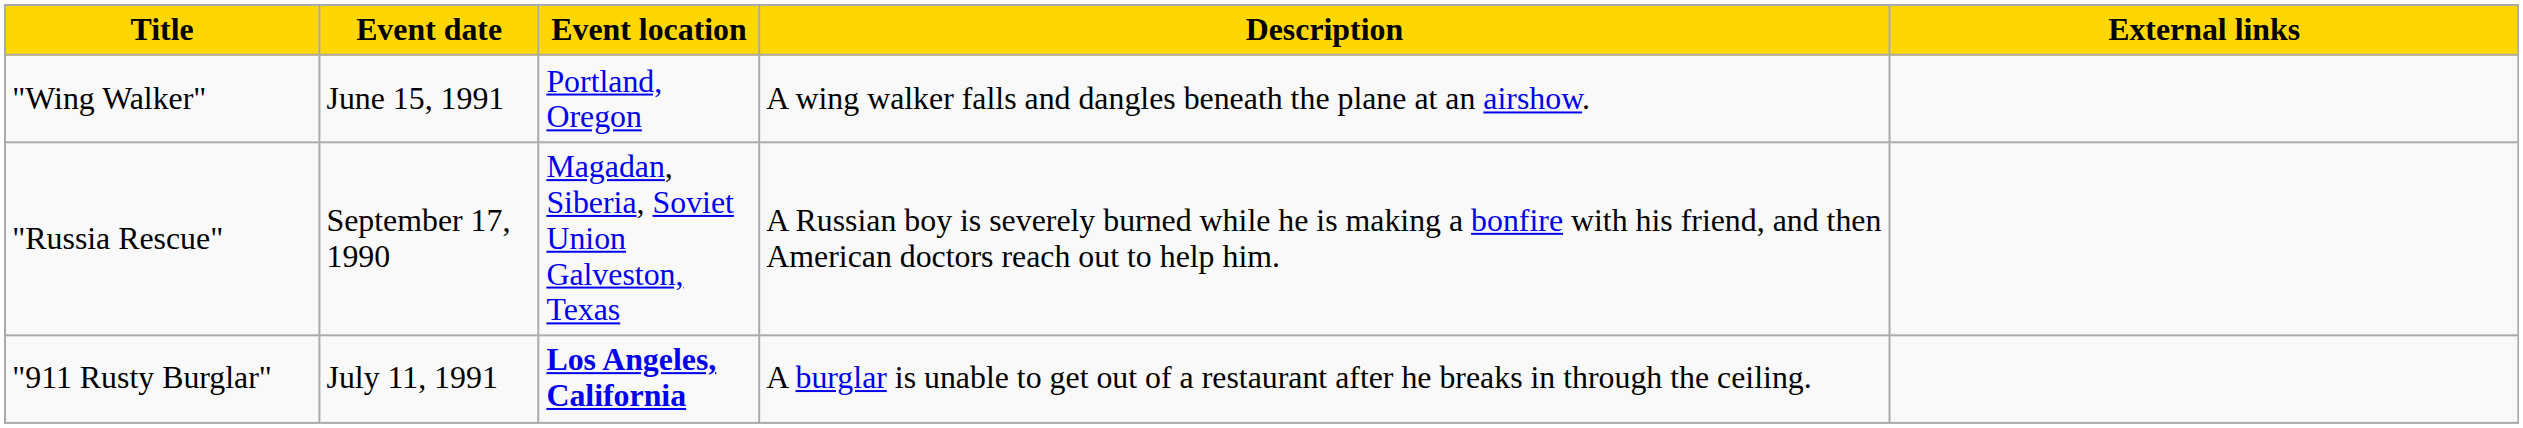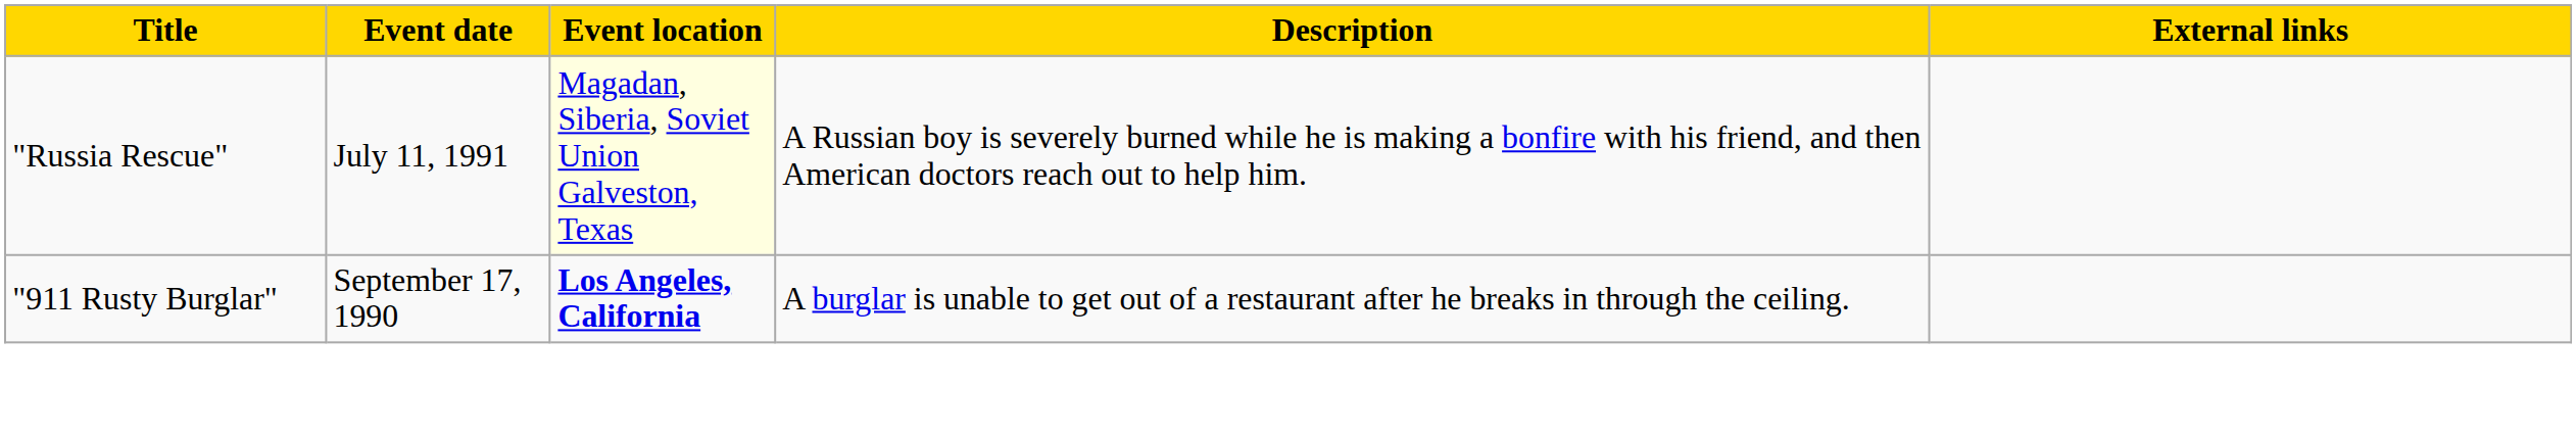- row: "Wing Walker" | June 15, 1991 | Portland, Oregon | A wing walker falls and dangles beneath the plane at an airshow.
"Russia Rescue" | Event date: September 17, 1990 -> July 11, 1991
"Russia Rescue" | Event location: no background -> lightyellow background
"911 Rusty Burglar" | Event date: July 11, 1991 -> September 17, 1990
